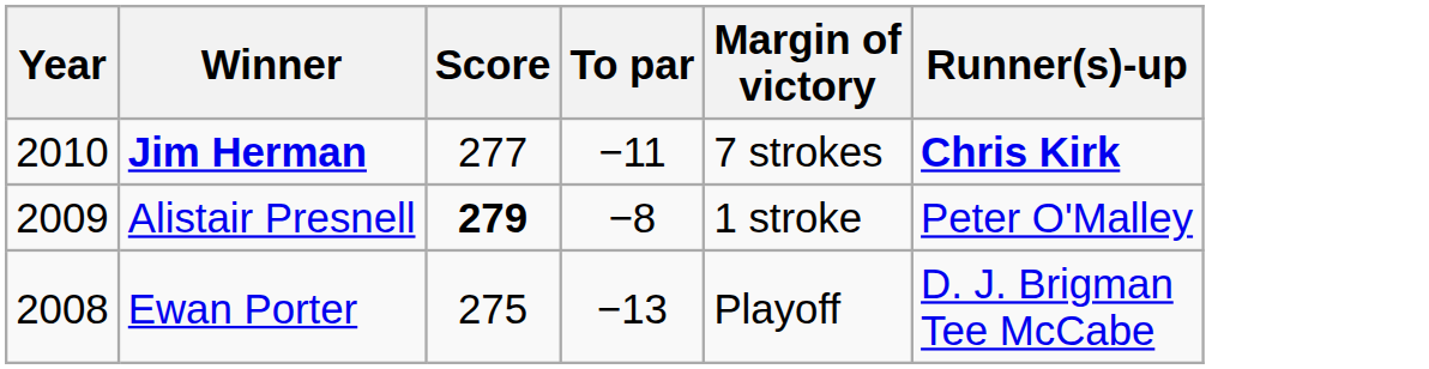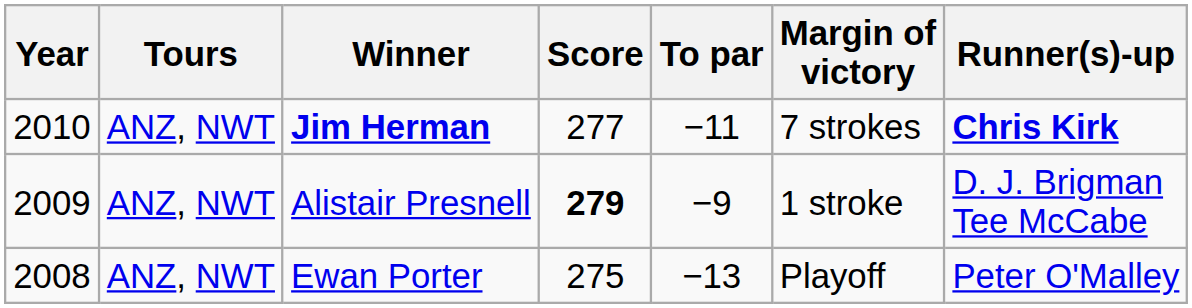+ column: Tours | ANZ, NWT | ANZ, NWT | ANZ, NWT
Alistair Presnell | To par: −8 -> −9
Alistair Presnell | Runner(s)-up: Peter O'Malley -> D. J. Brigman Tee McCabe
Ewan Porter | Runner(s)-up: D. J. Brigman Tee McCabe -> Peter O'Malley
